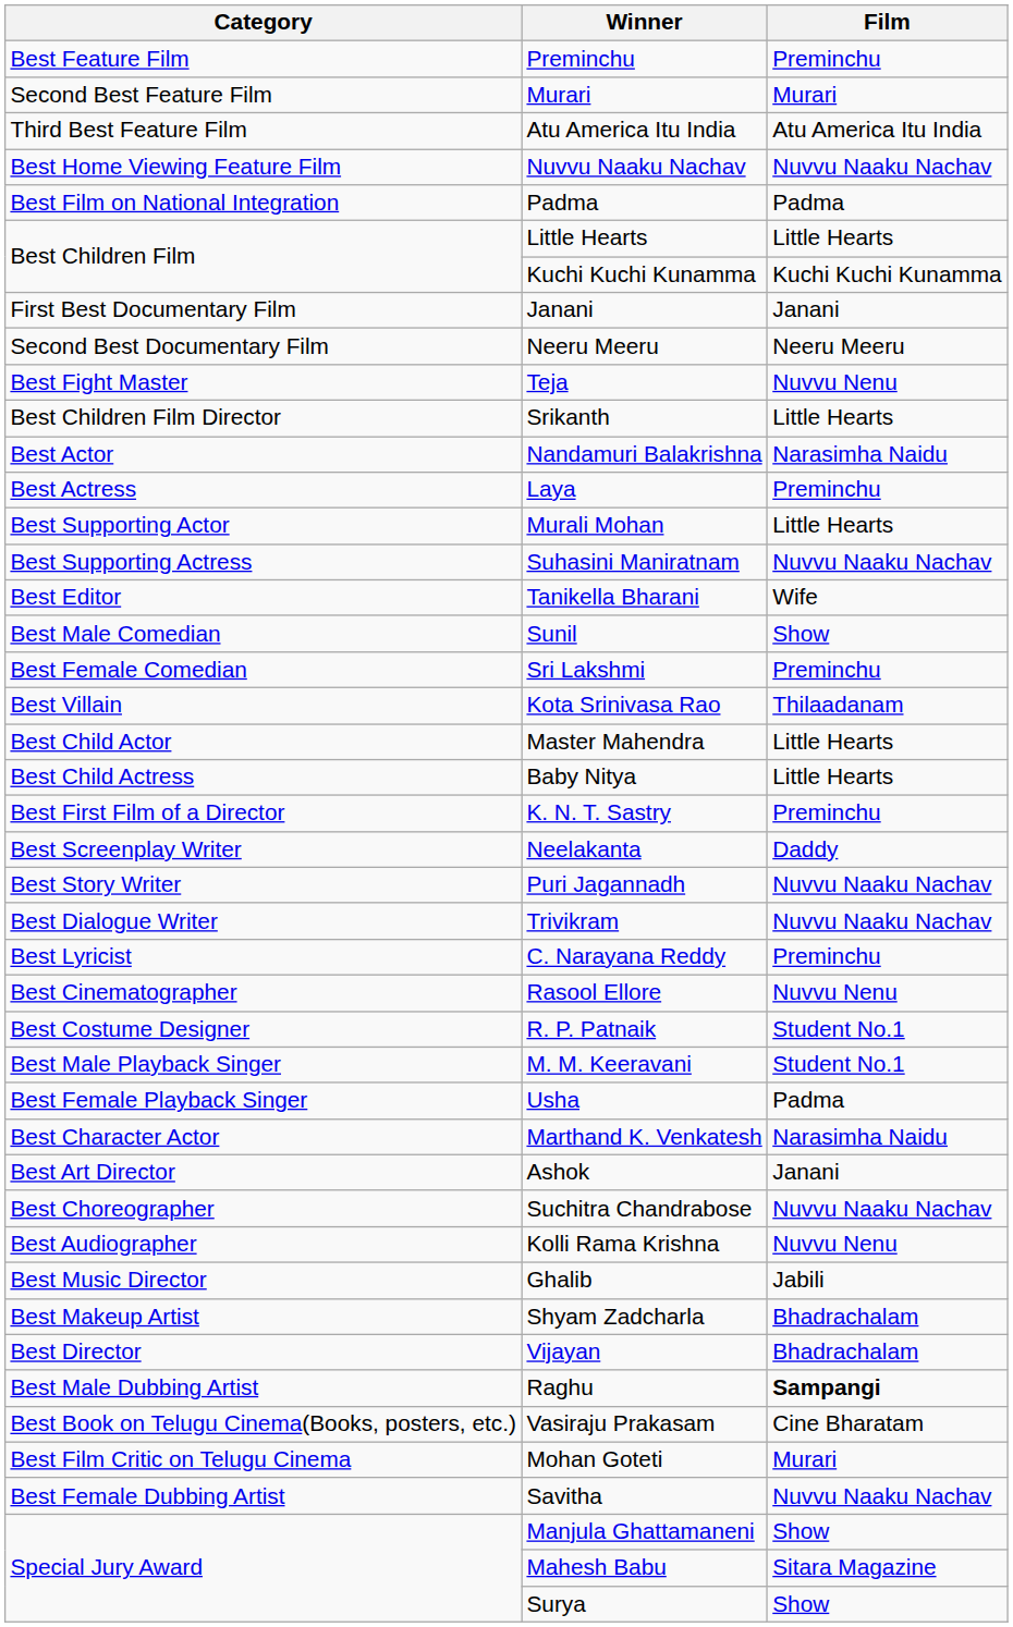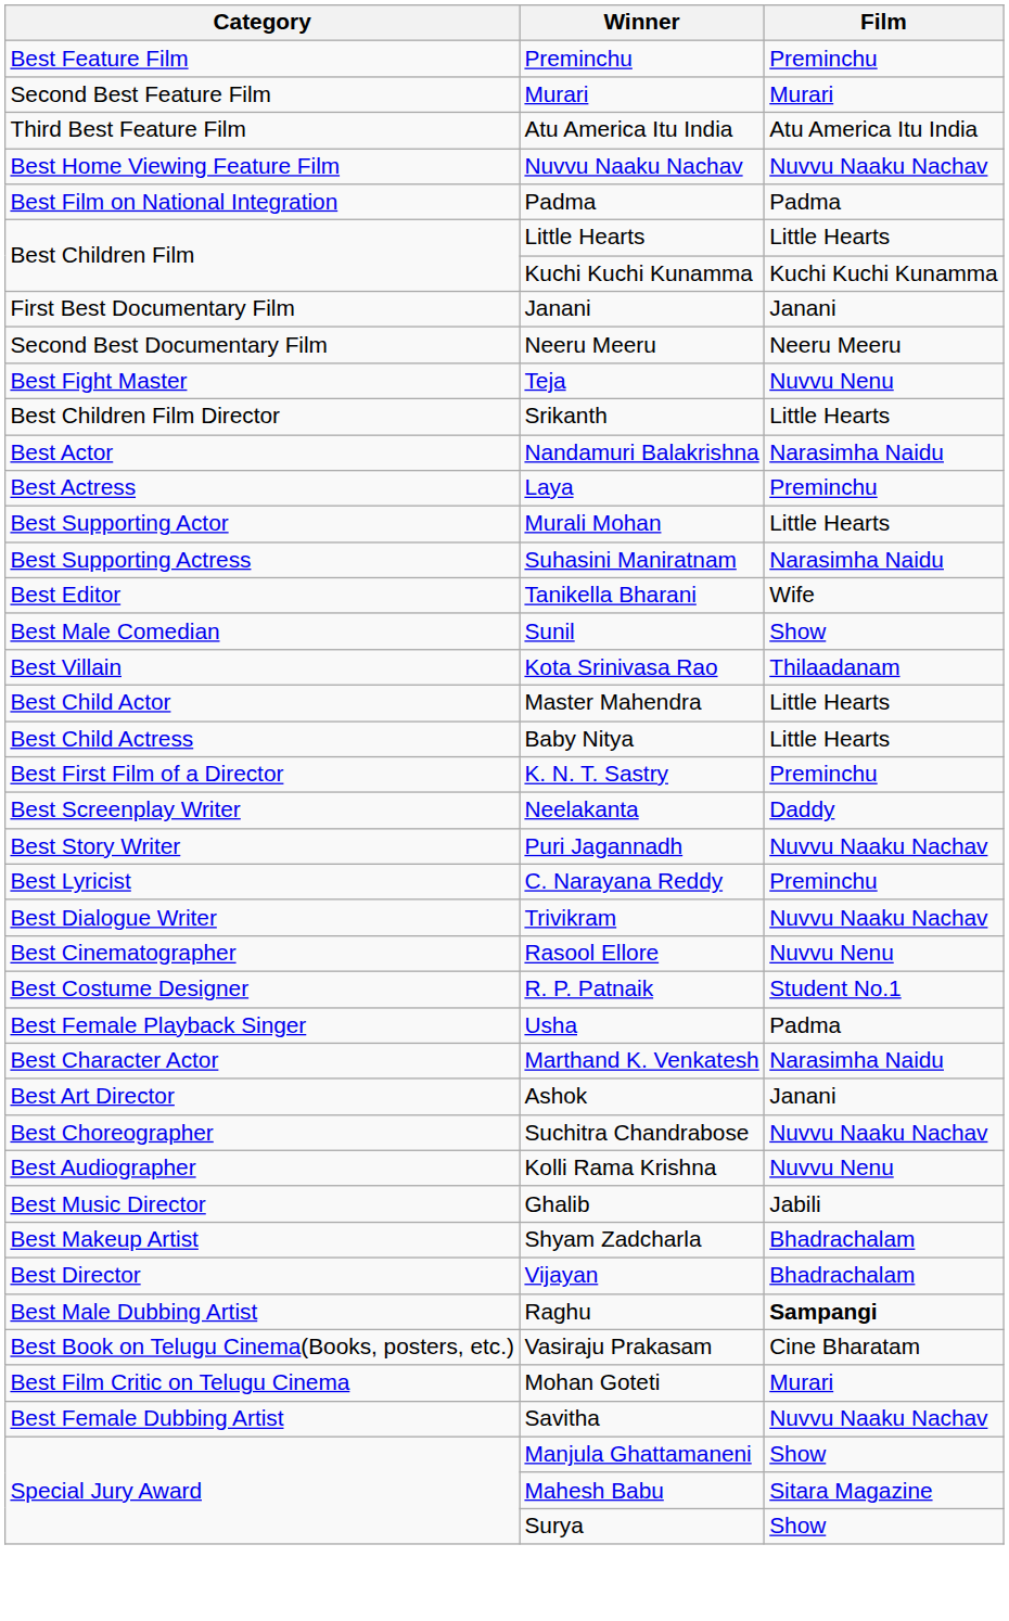Suhasini Maniratnam | Film: Nuvvu Naaku Nachav -> Narasimha Naidu
- row: Best Female Comedian | Sri Lakshmi | Preminchu
rows swapped: Trivikram <-> C. Narayana Reddy
- row: Best Male Playback Singer | M. M. Keeravani | Student No.1
